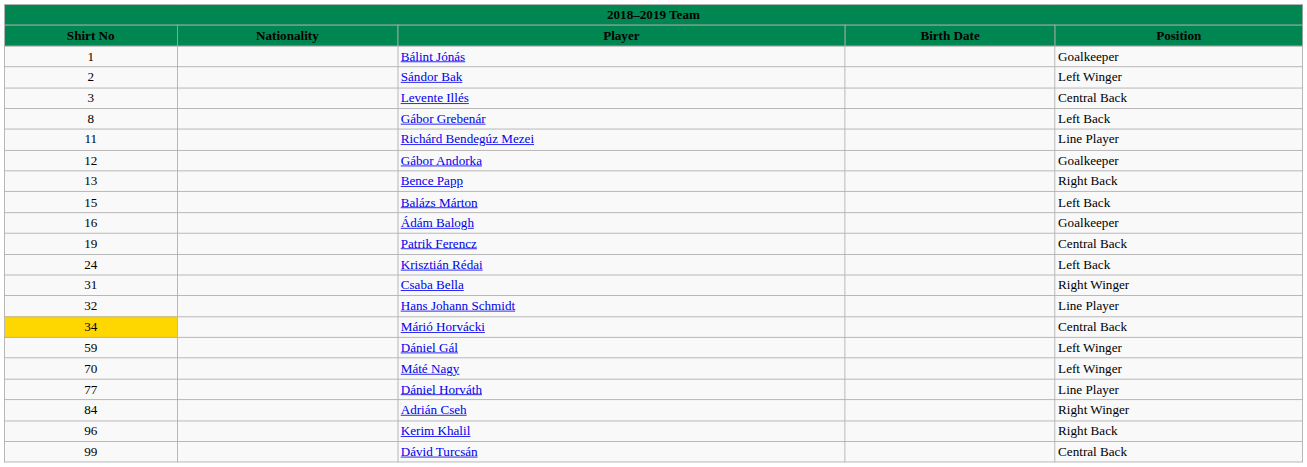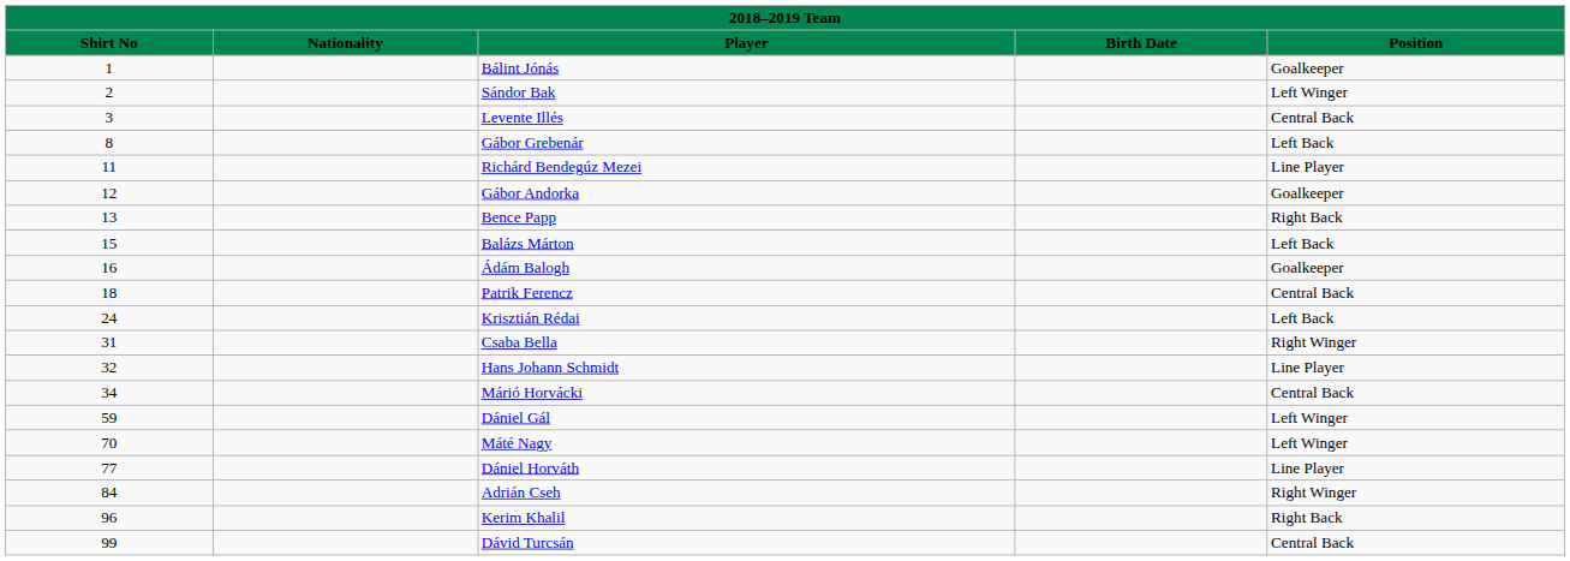Patrik Ferencz | Shirt No: 19 -> 18
Márió Horvácki | Shirt No: gold background -> no background
